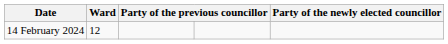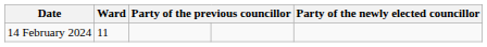14 February 2024 | Ward: 12 -> 11
